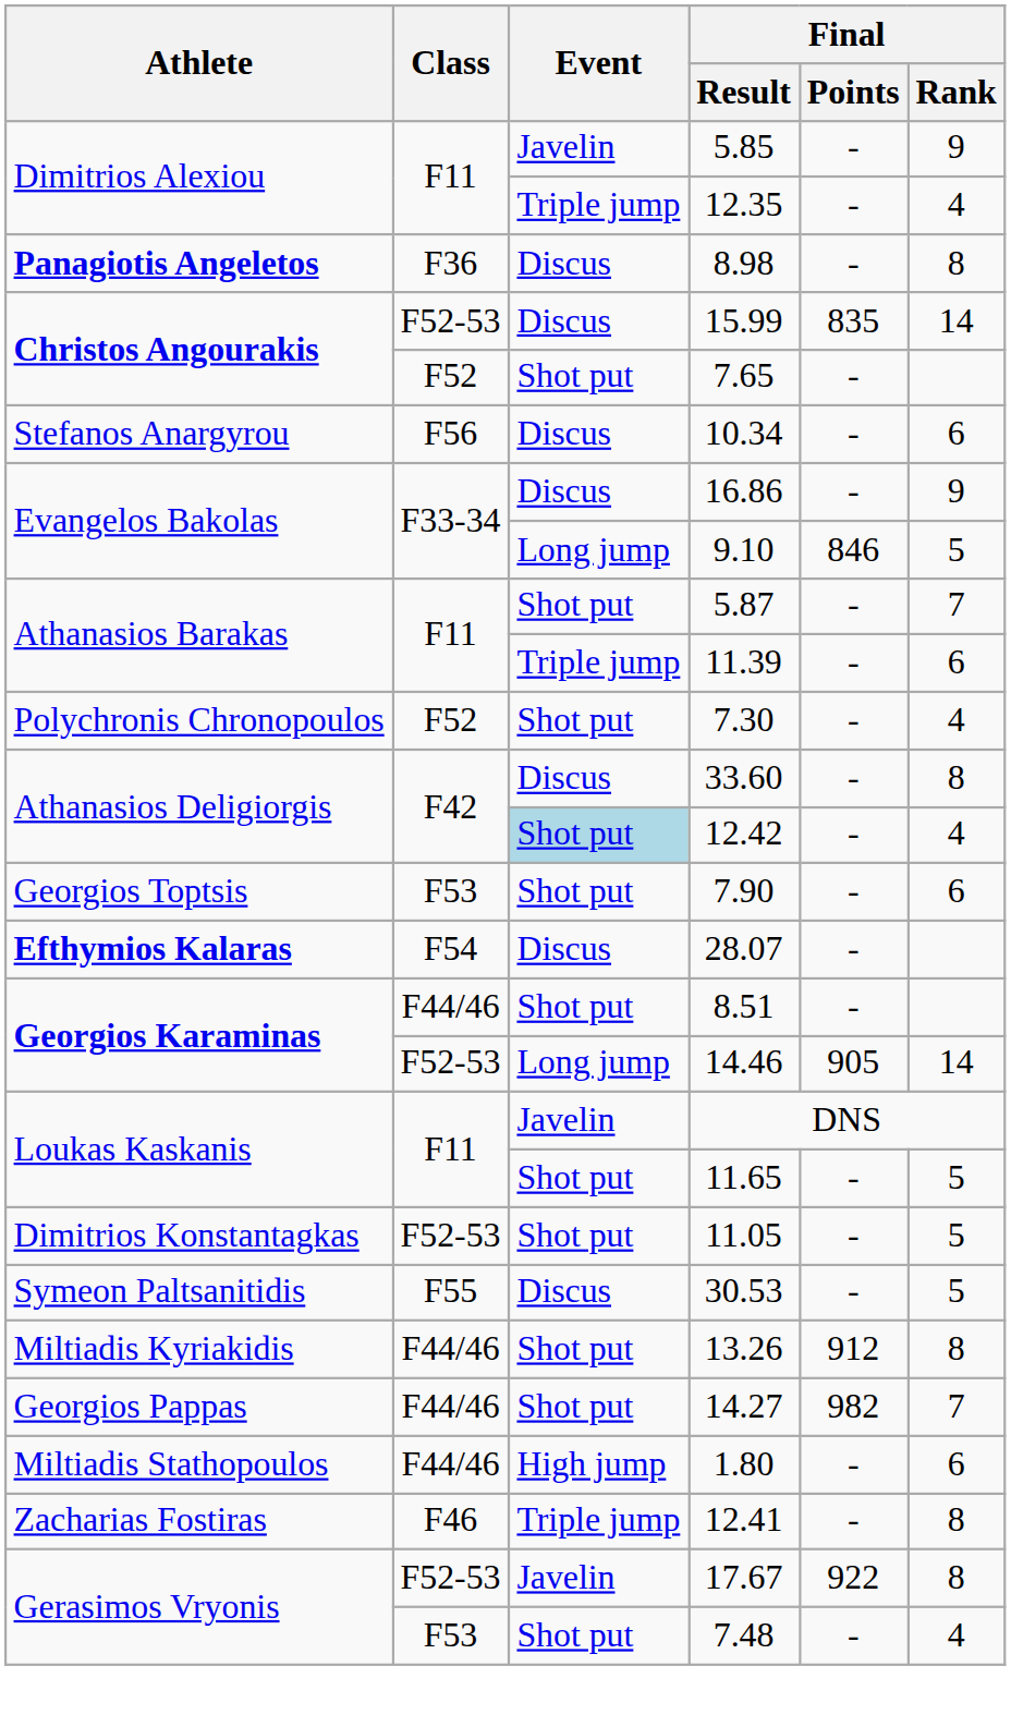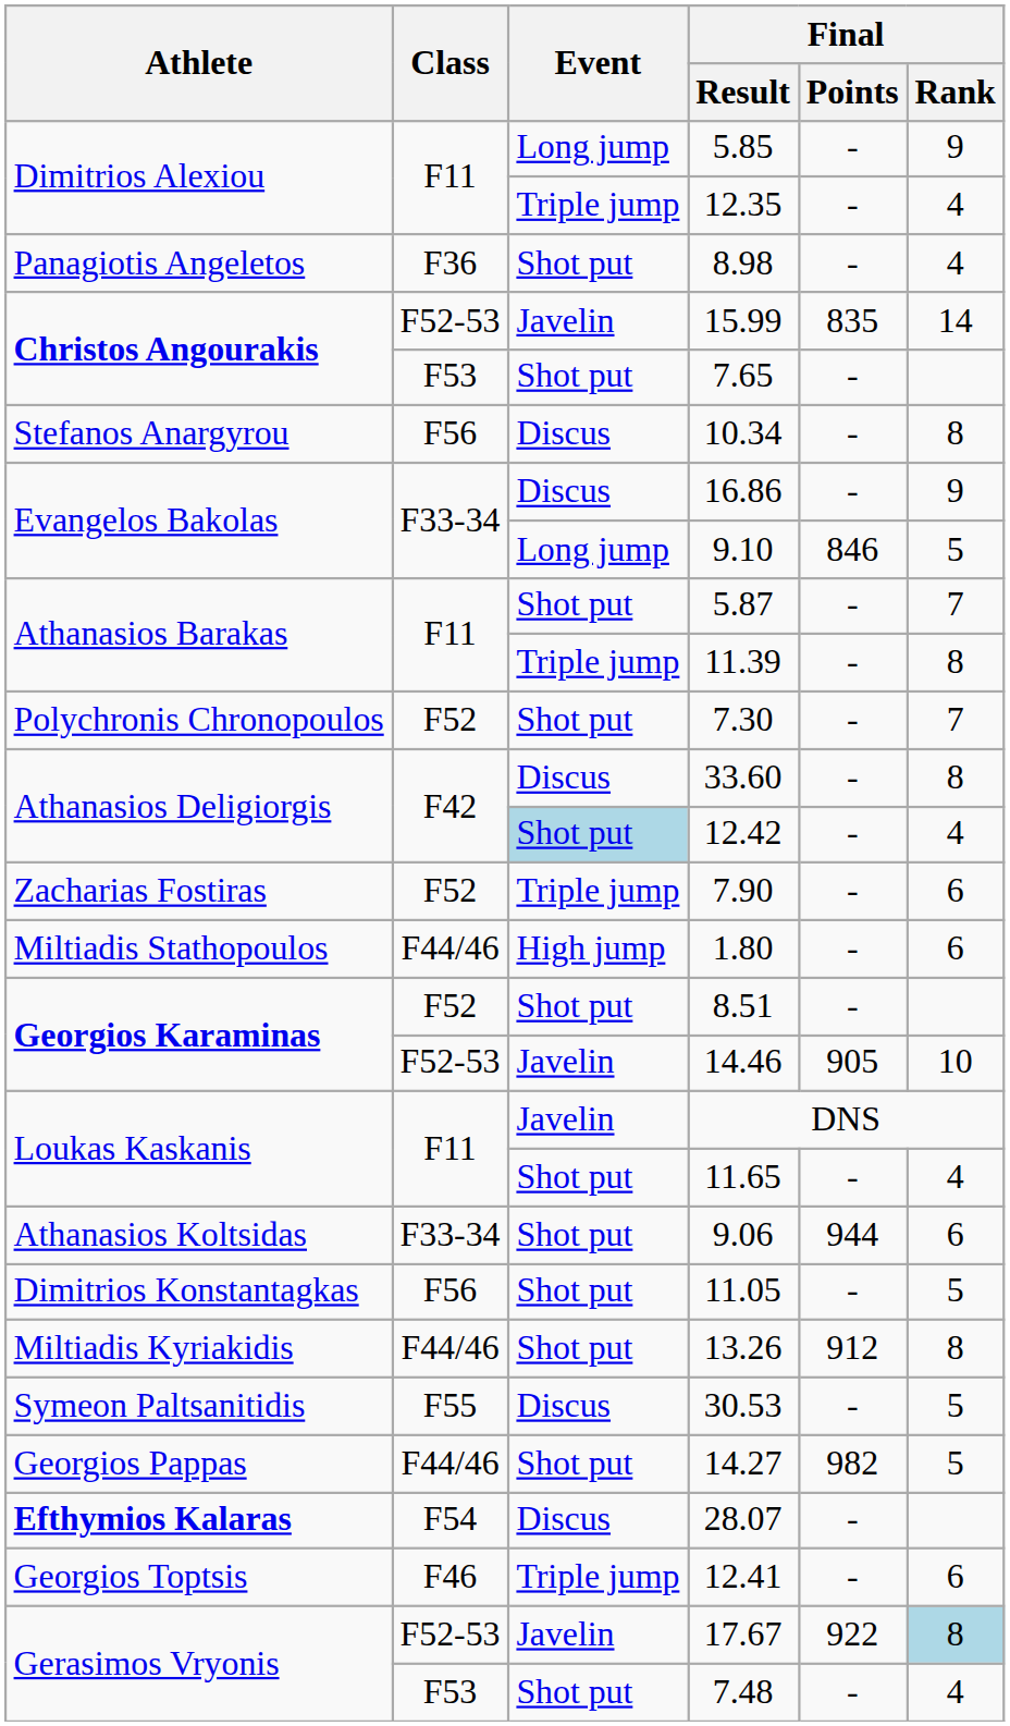5.85 | Event: Javelin -> Long jump
8.98 | Athlete: bold -> normal
8.98 | Event: Discus -> Shot put
8.98 | Final / Rank: 8 -> 4
15.99 | Event: Discus -> Javelin
7.65 | Class: F52 -> F53
10.34 | Final / Rank: 6 -> 8
11.39 | Final / Rank: 6 -> 8
7.30 | Final / Rank: 4 -> 7
7.90 | Athlete: Georgios Toptsis -> Zacharias Fostiras
7.90 | Class: F53 -> F52
7.90 | Event: Shot put -> Triple jump
rows swapped: 28.07 <-> 1.80
8.51 | Class: F44/46 -> F52
14.46 | Event: Long jump -> Javelin
14.46 | Final / Rank: 14 -> 10
11.65 | Final / Rank: 5 -> 4
+ row: Athanasios Koltsidas | F33-34 | Shot put | 9.06 | 944 | 6
11.05 | Class: F52-53 -> F56
rows swapped: 13.26 <-> 30.53
14.27 | Final / Rank: 7 -> 5
12.41 | Athlete: Zacharias Fostiras -> Georgios Toptsis
12.41 | Final / Rank: 8 -> 6
17.67 | Final / Rank: no background -> lightblue background
